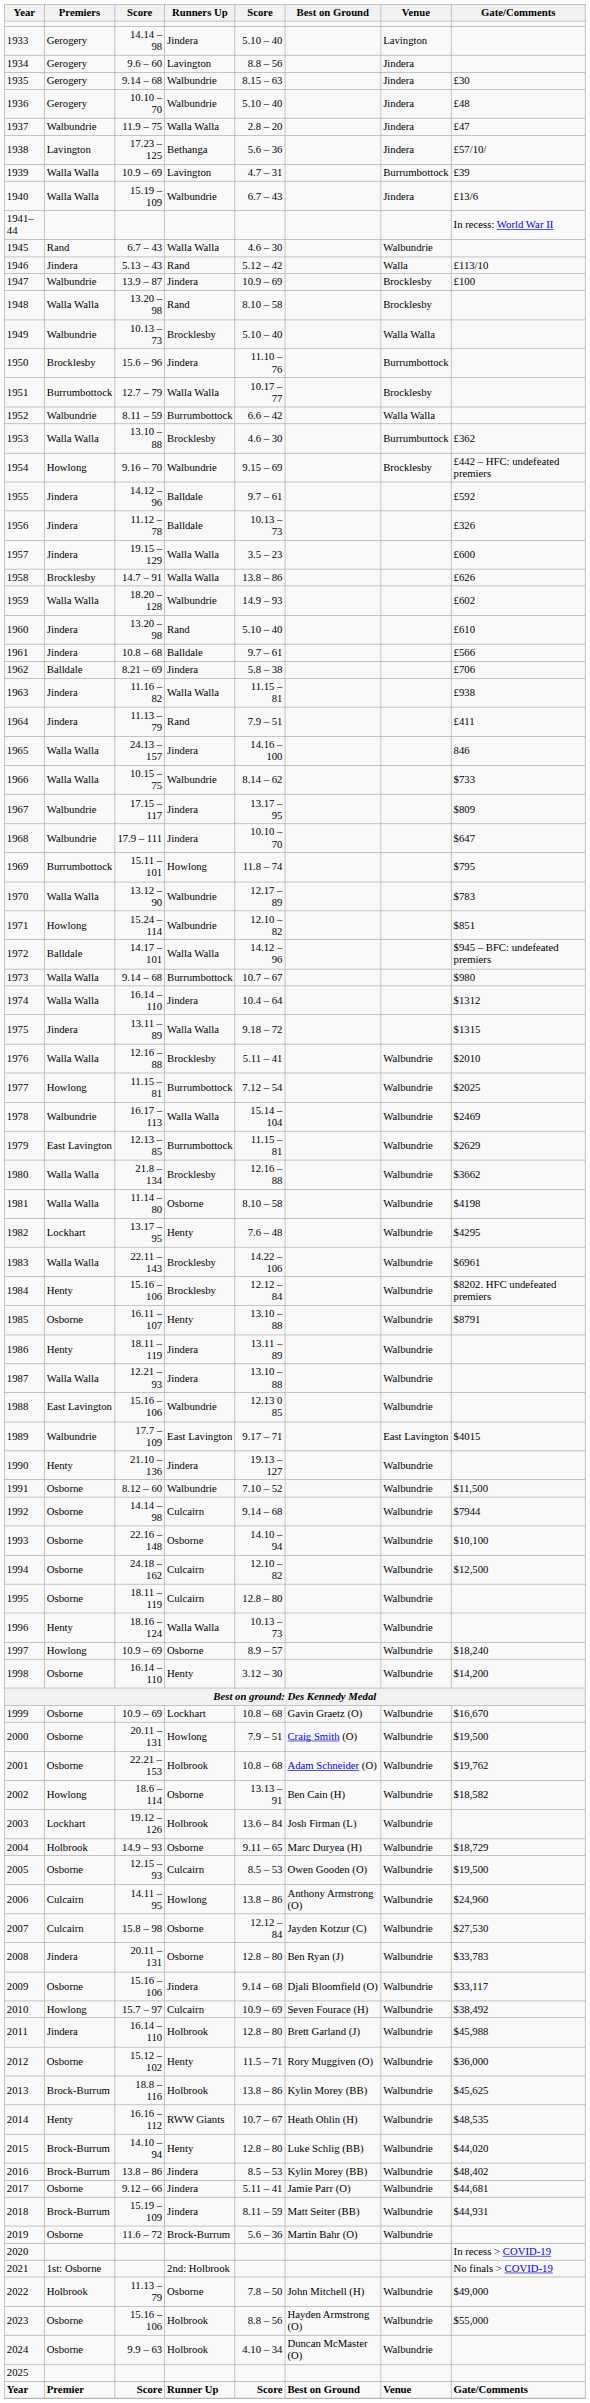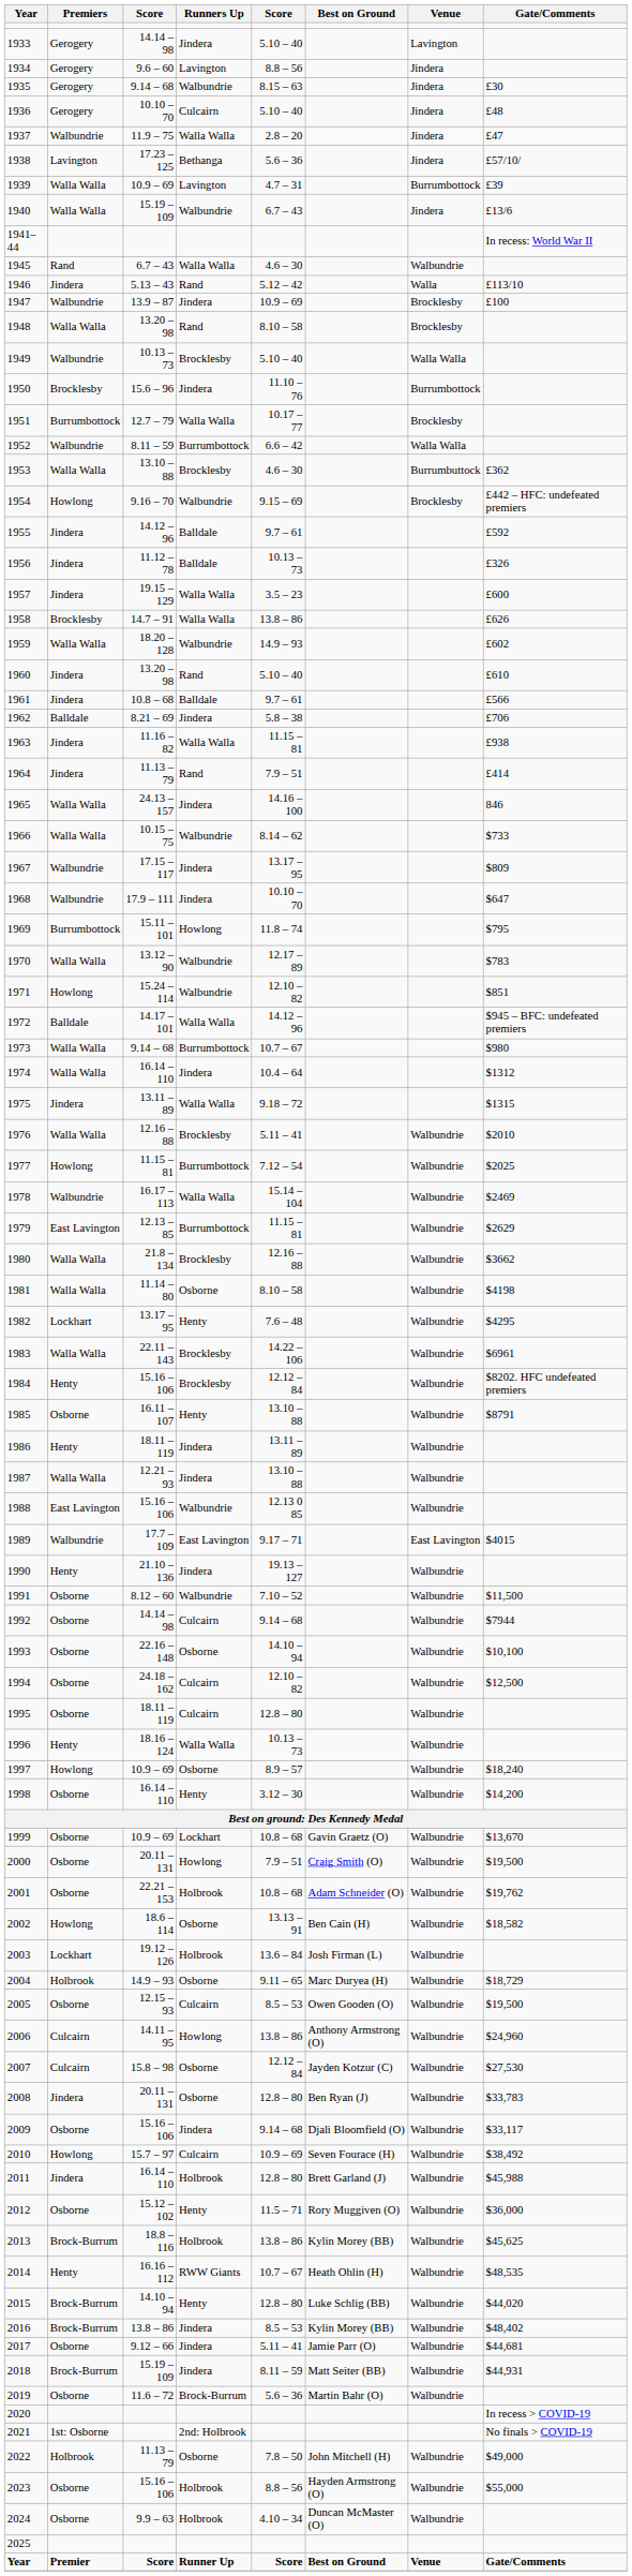1936 | Runners Up: Walbundrie -> Culcairn
1964 | Gate/Comments: £411 -> £414
1999 | Gate/Comments: $16,670 -> $13,670
